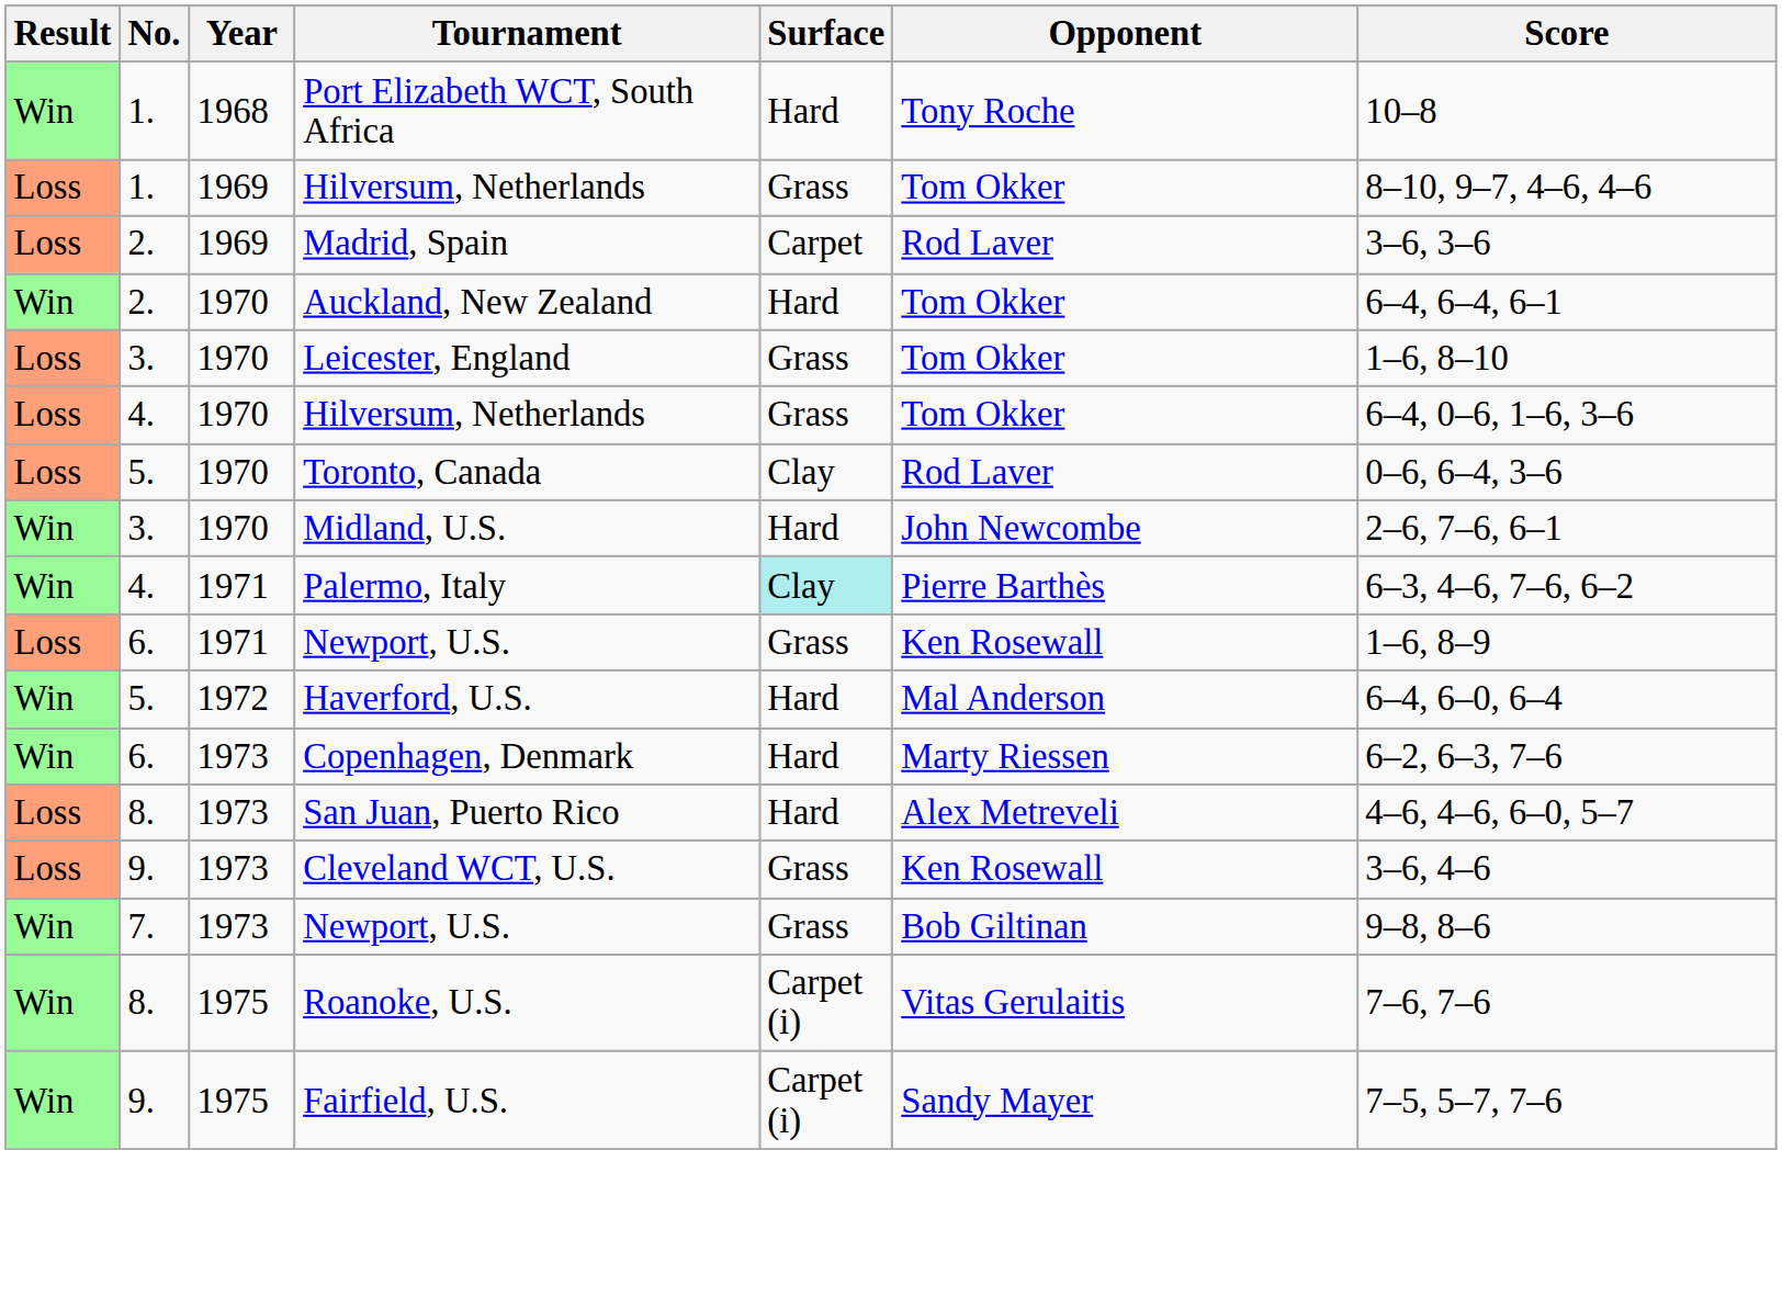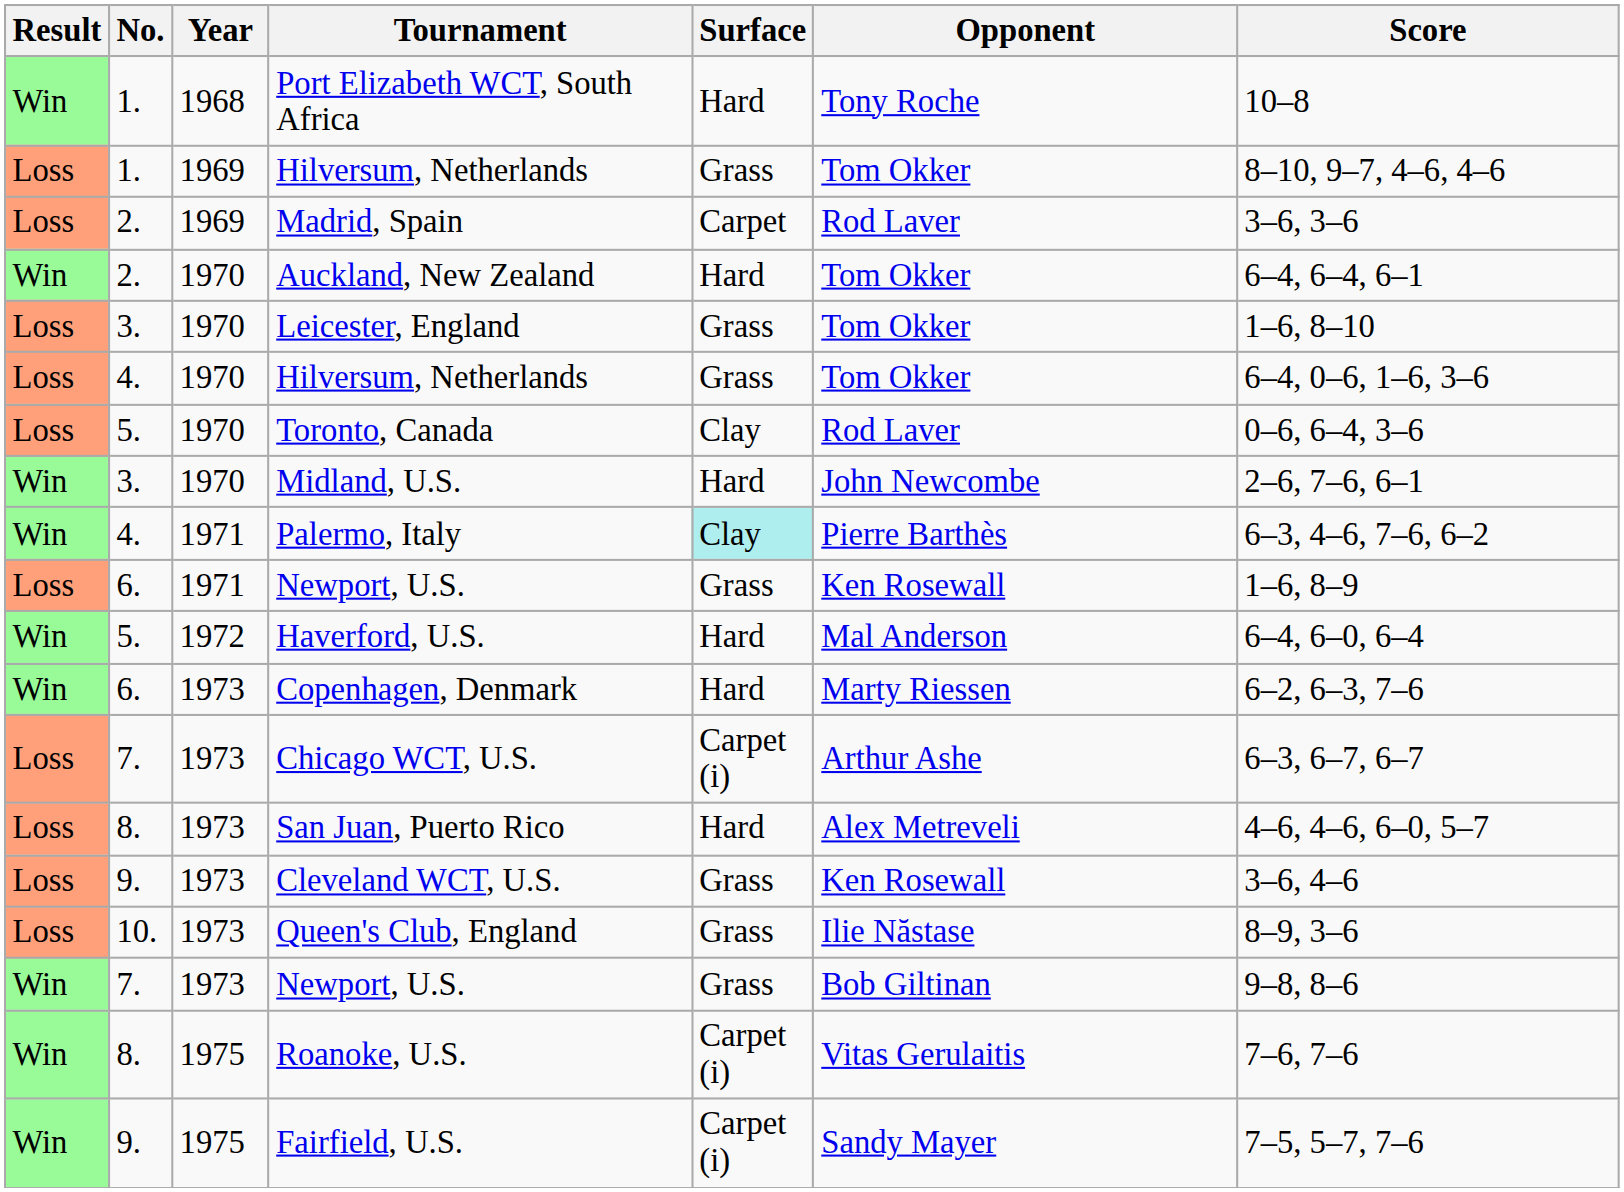+ row: Loss | 7. | 1973 | Chicago WCT, U.S. | Carpet (i) | Arthur Ashe | 6–3, 6–7, 6–7
+ row: Loss | 10. | 1973 | Queen's Club, England | Grass | Ilie Năstase | 8–9, 3–6
